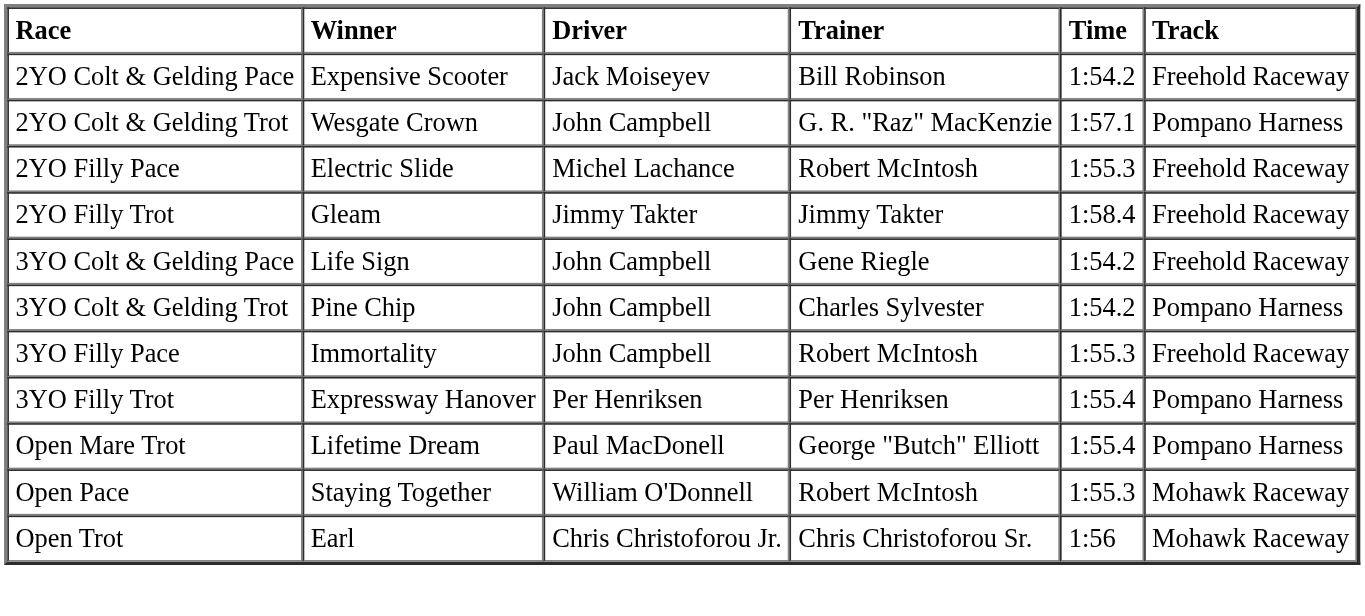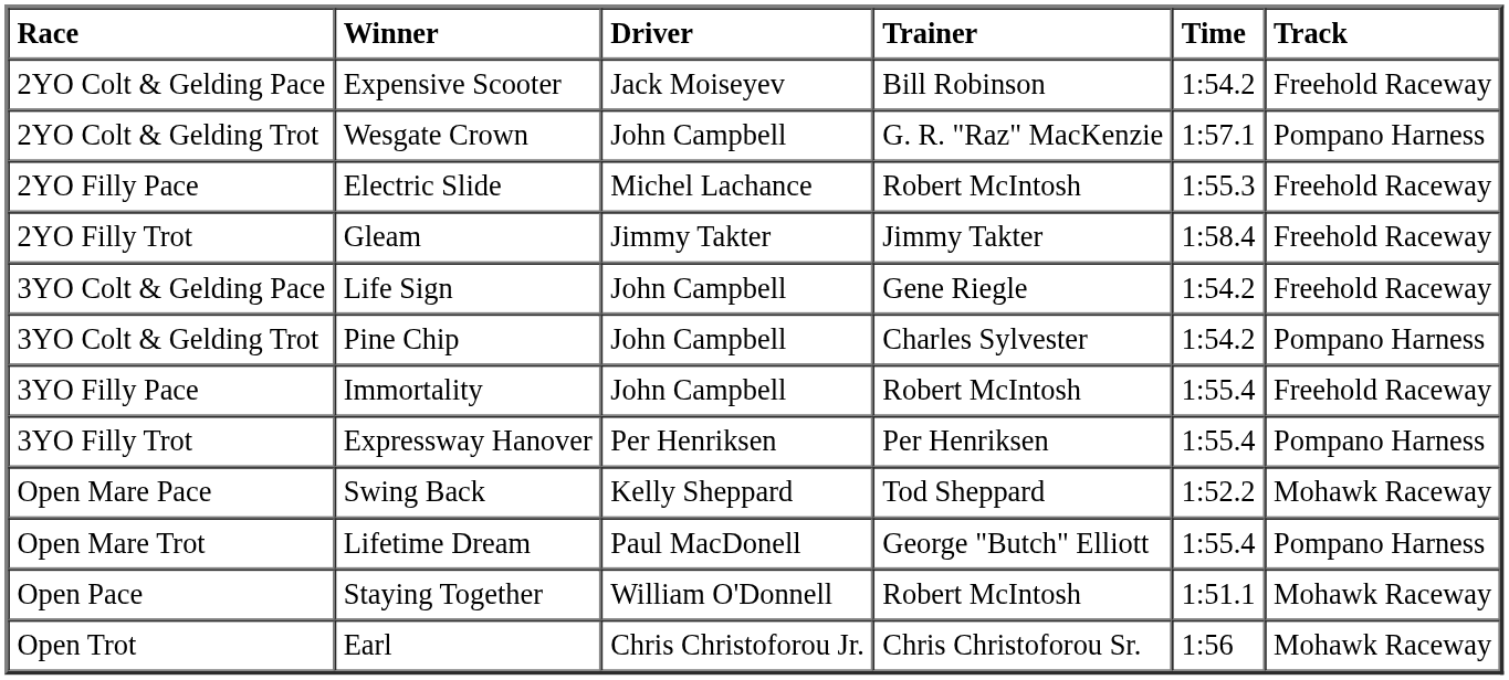3YO Filly Pace | Time: 1:55.3 -> 1:55.4
+ row: Open Mare Pace | Swing Back | Kelly Sheppard | Tod Sheppard | 1:52.2 | Mohawk Raceway
Open Pace | Time: 1:55.3 -> 1:51.1
